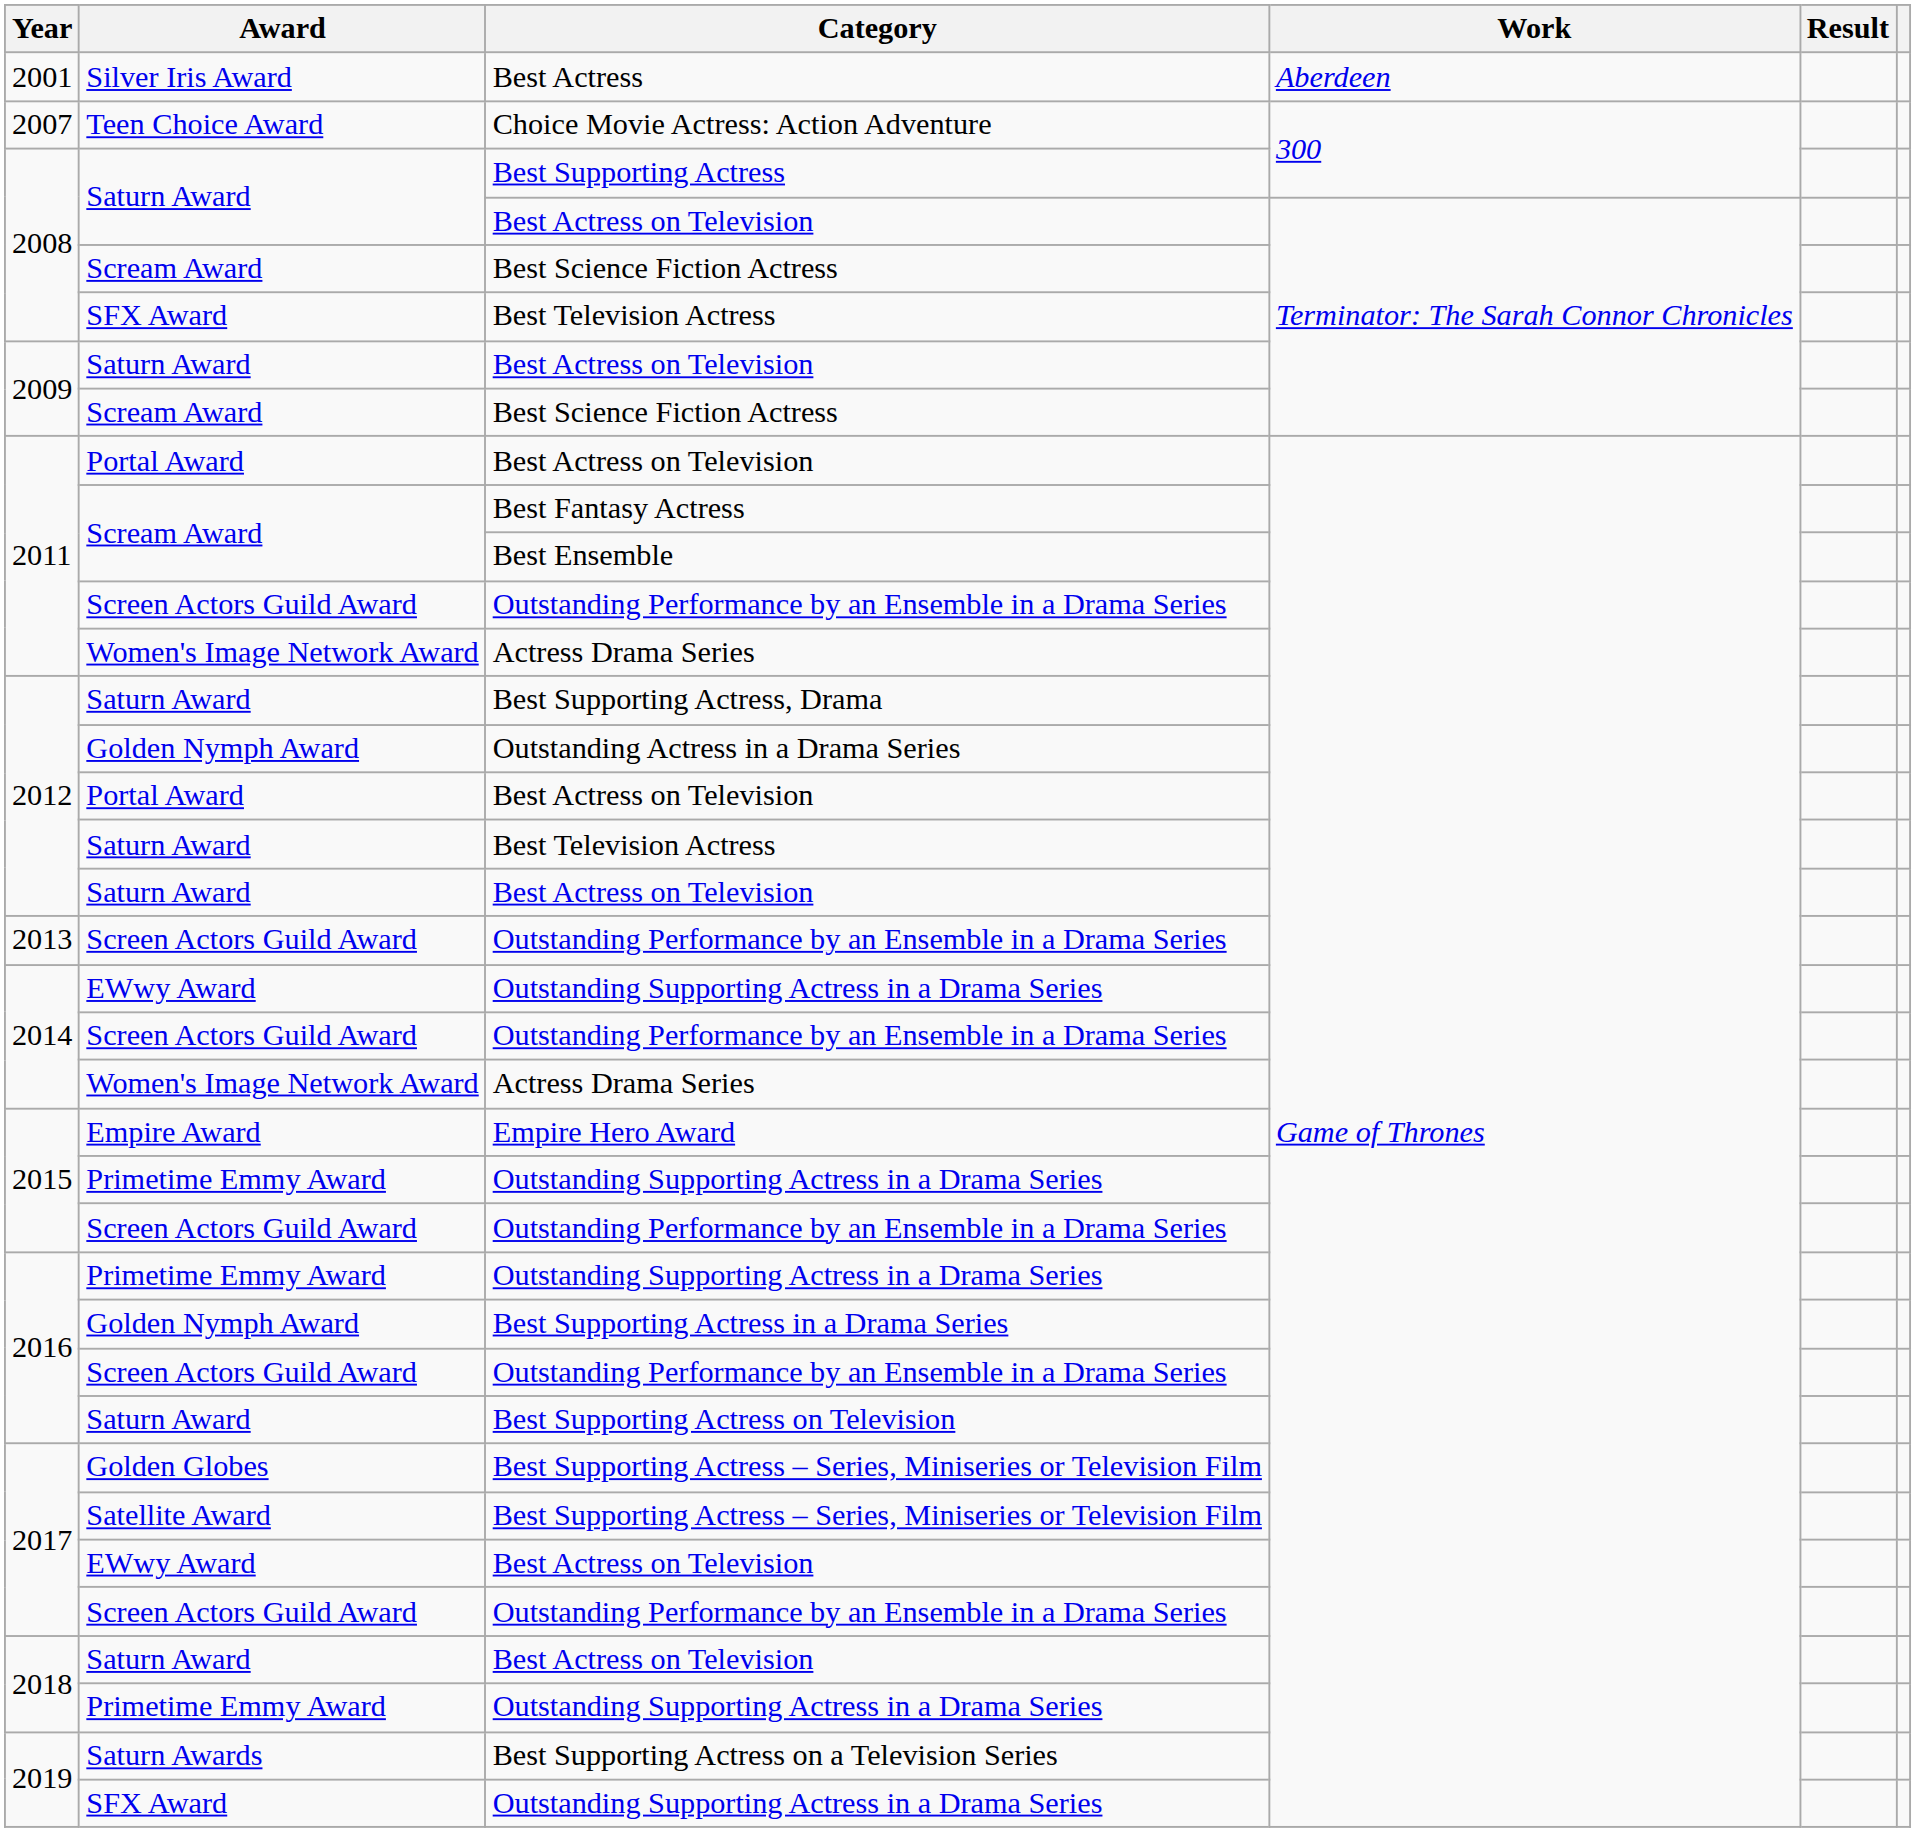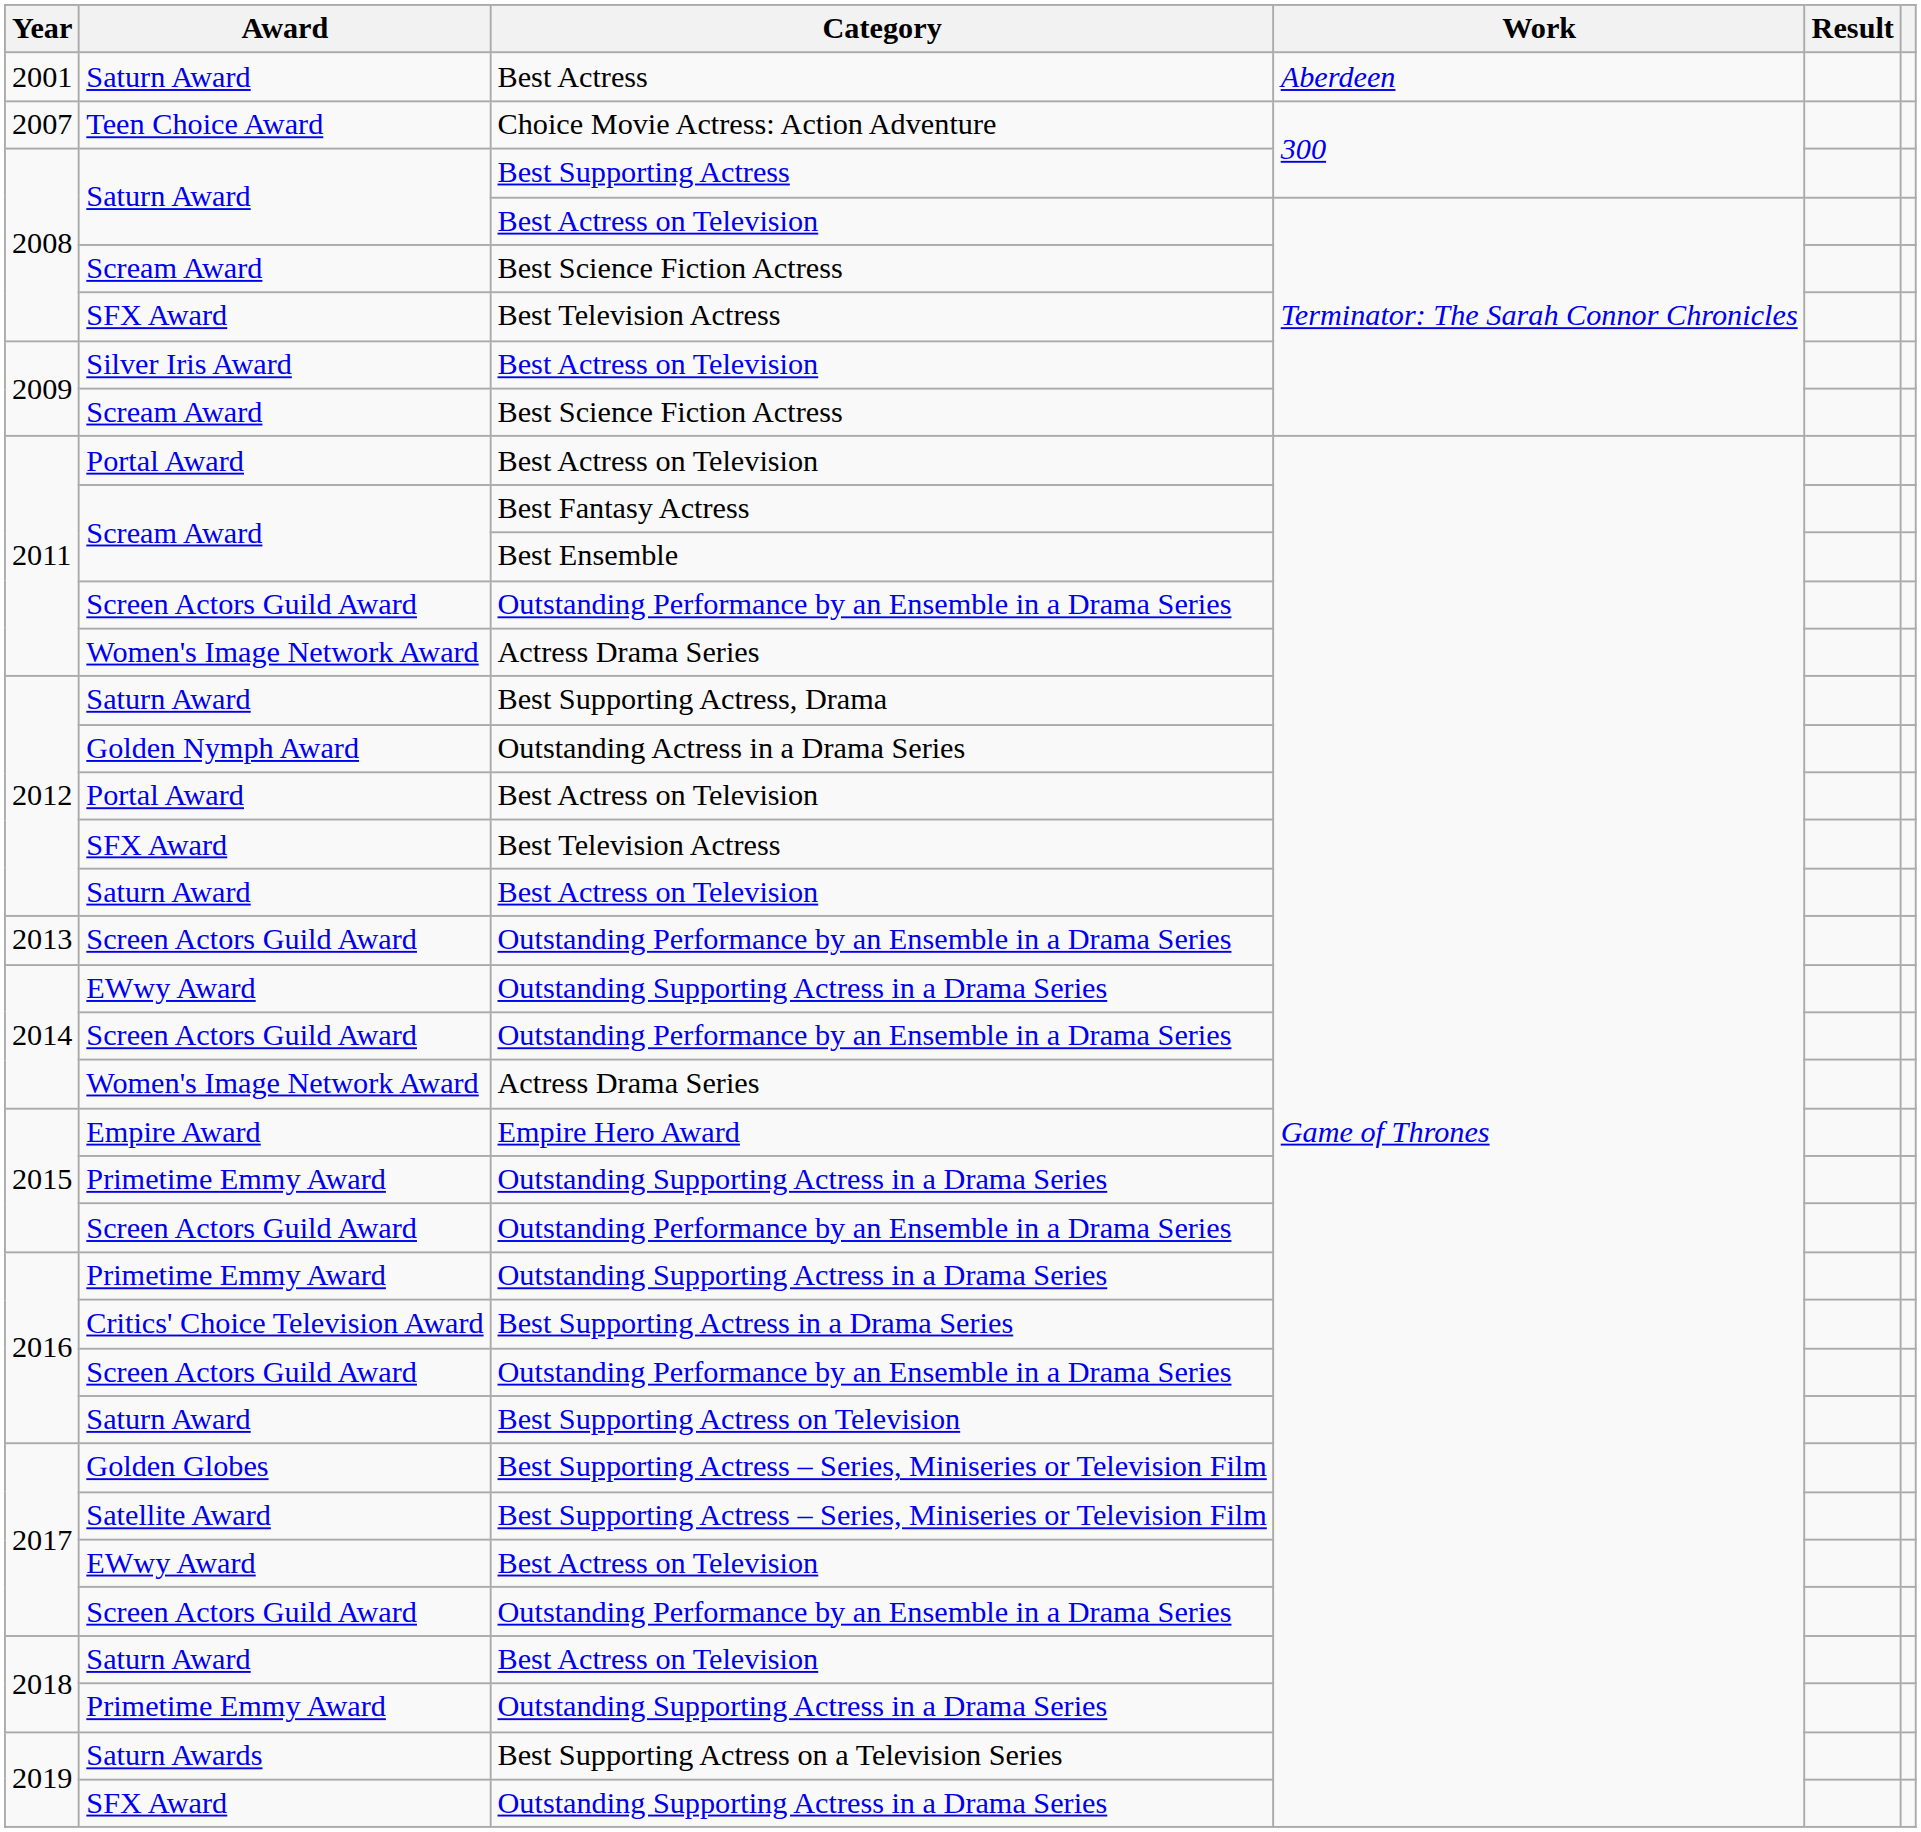Best Actress | Award: Silver Iris Award -> Saturn Award
2009 / Best Actress on Television | Award: Saturn Award -> Silver Iris Award
2012 / Best Television Actress | Award: Saturn Award -> SFX Award
Best Supporting Actress in a Drama Series | Award: Golden Nymph Award -> Critics' Choice Television Award
